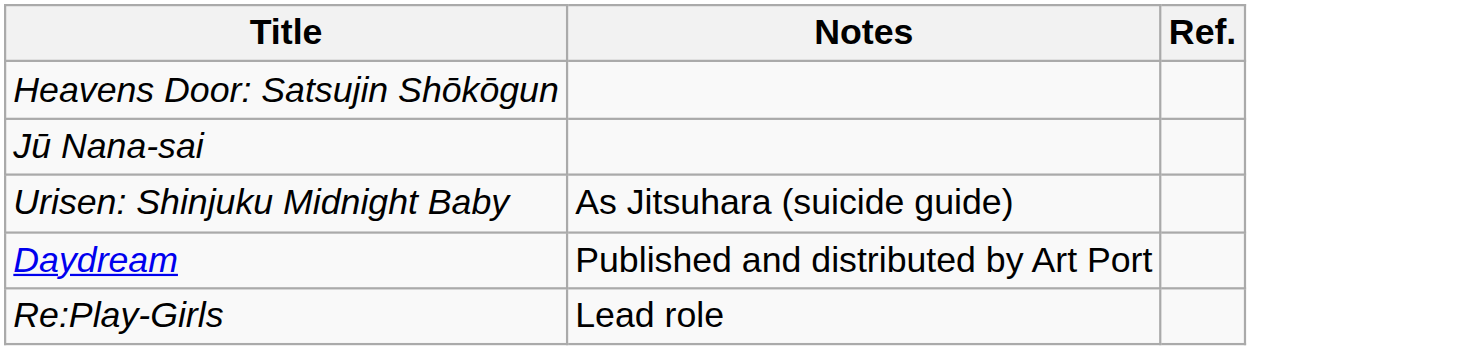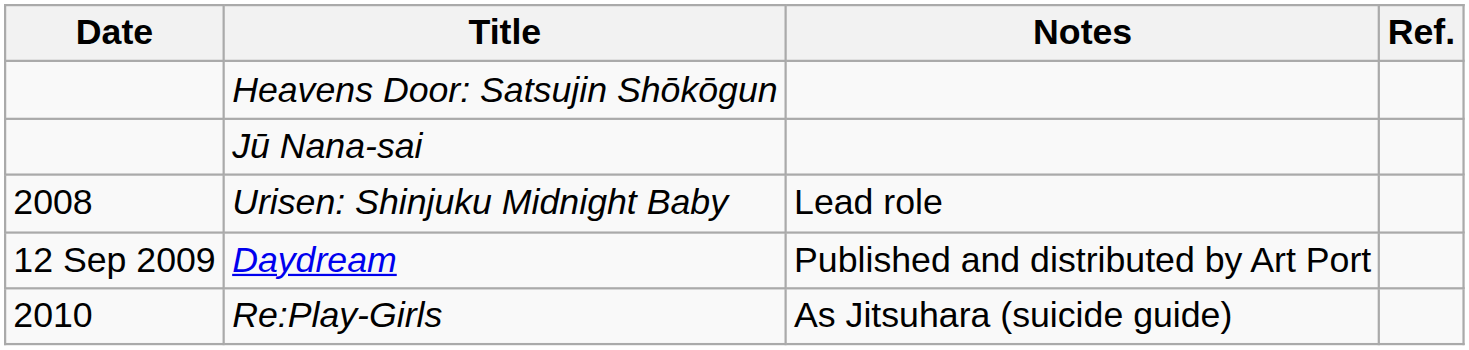+ column: Date | 2008 | 12 Sep 2009 | 2010
Urisen: Shinjuku Midnight Baby | Notes: As Jitsuhara (suicide guide) -> Lead role
Re:Play-Girls | Notes: Lead role -> As Jitsuhara (suicide guide)
